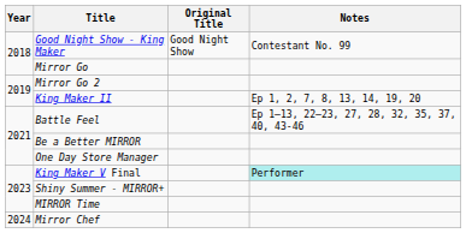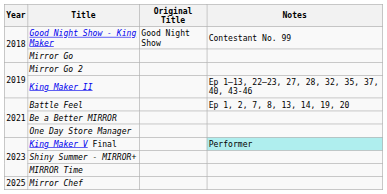King Maker II | Notes: Ep 1, 2, 7, 8, 13, 14, 19, 20 -> Ep 1–13, 22–23, 27, 28, 32, 35, 37, 40, 43-46
Battle Feel | Notes: Ep 1–13, 22–23, 27, 28, 32, 35, 37, 40, 43-46 -> Ep 1, 2, 7, 8, 13, 14, 19, 20
Mirror Chef | Year: 2024 -> 2025
